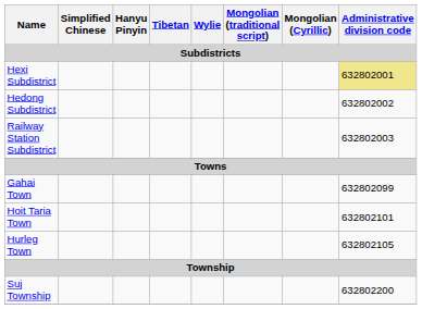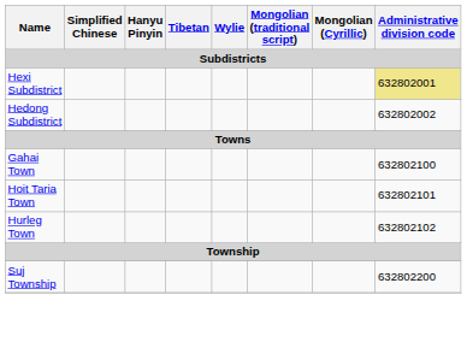- row: Railway Station Subdistrict | 632802003
Gahai Town | Administrative division code: 632802099 -> 632802100
Hurleg Town | Administrative division code: 632802105 -> 632802102
